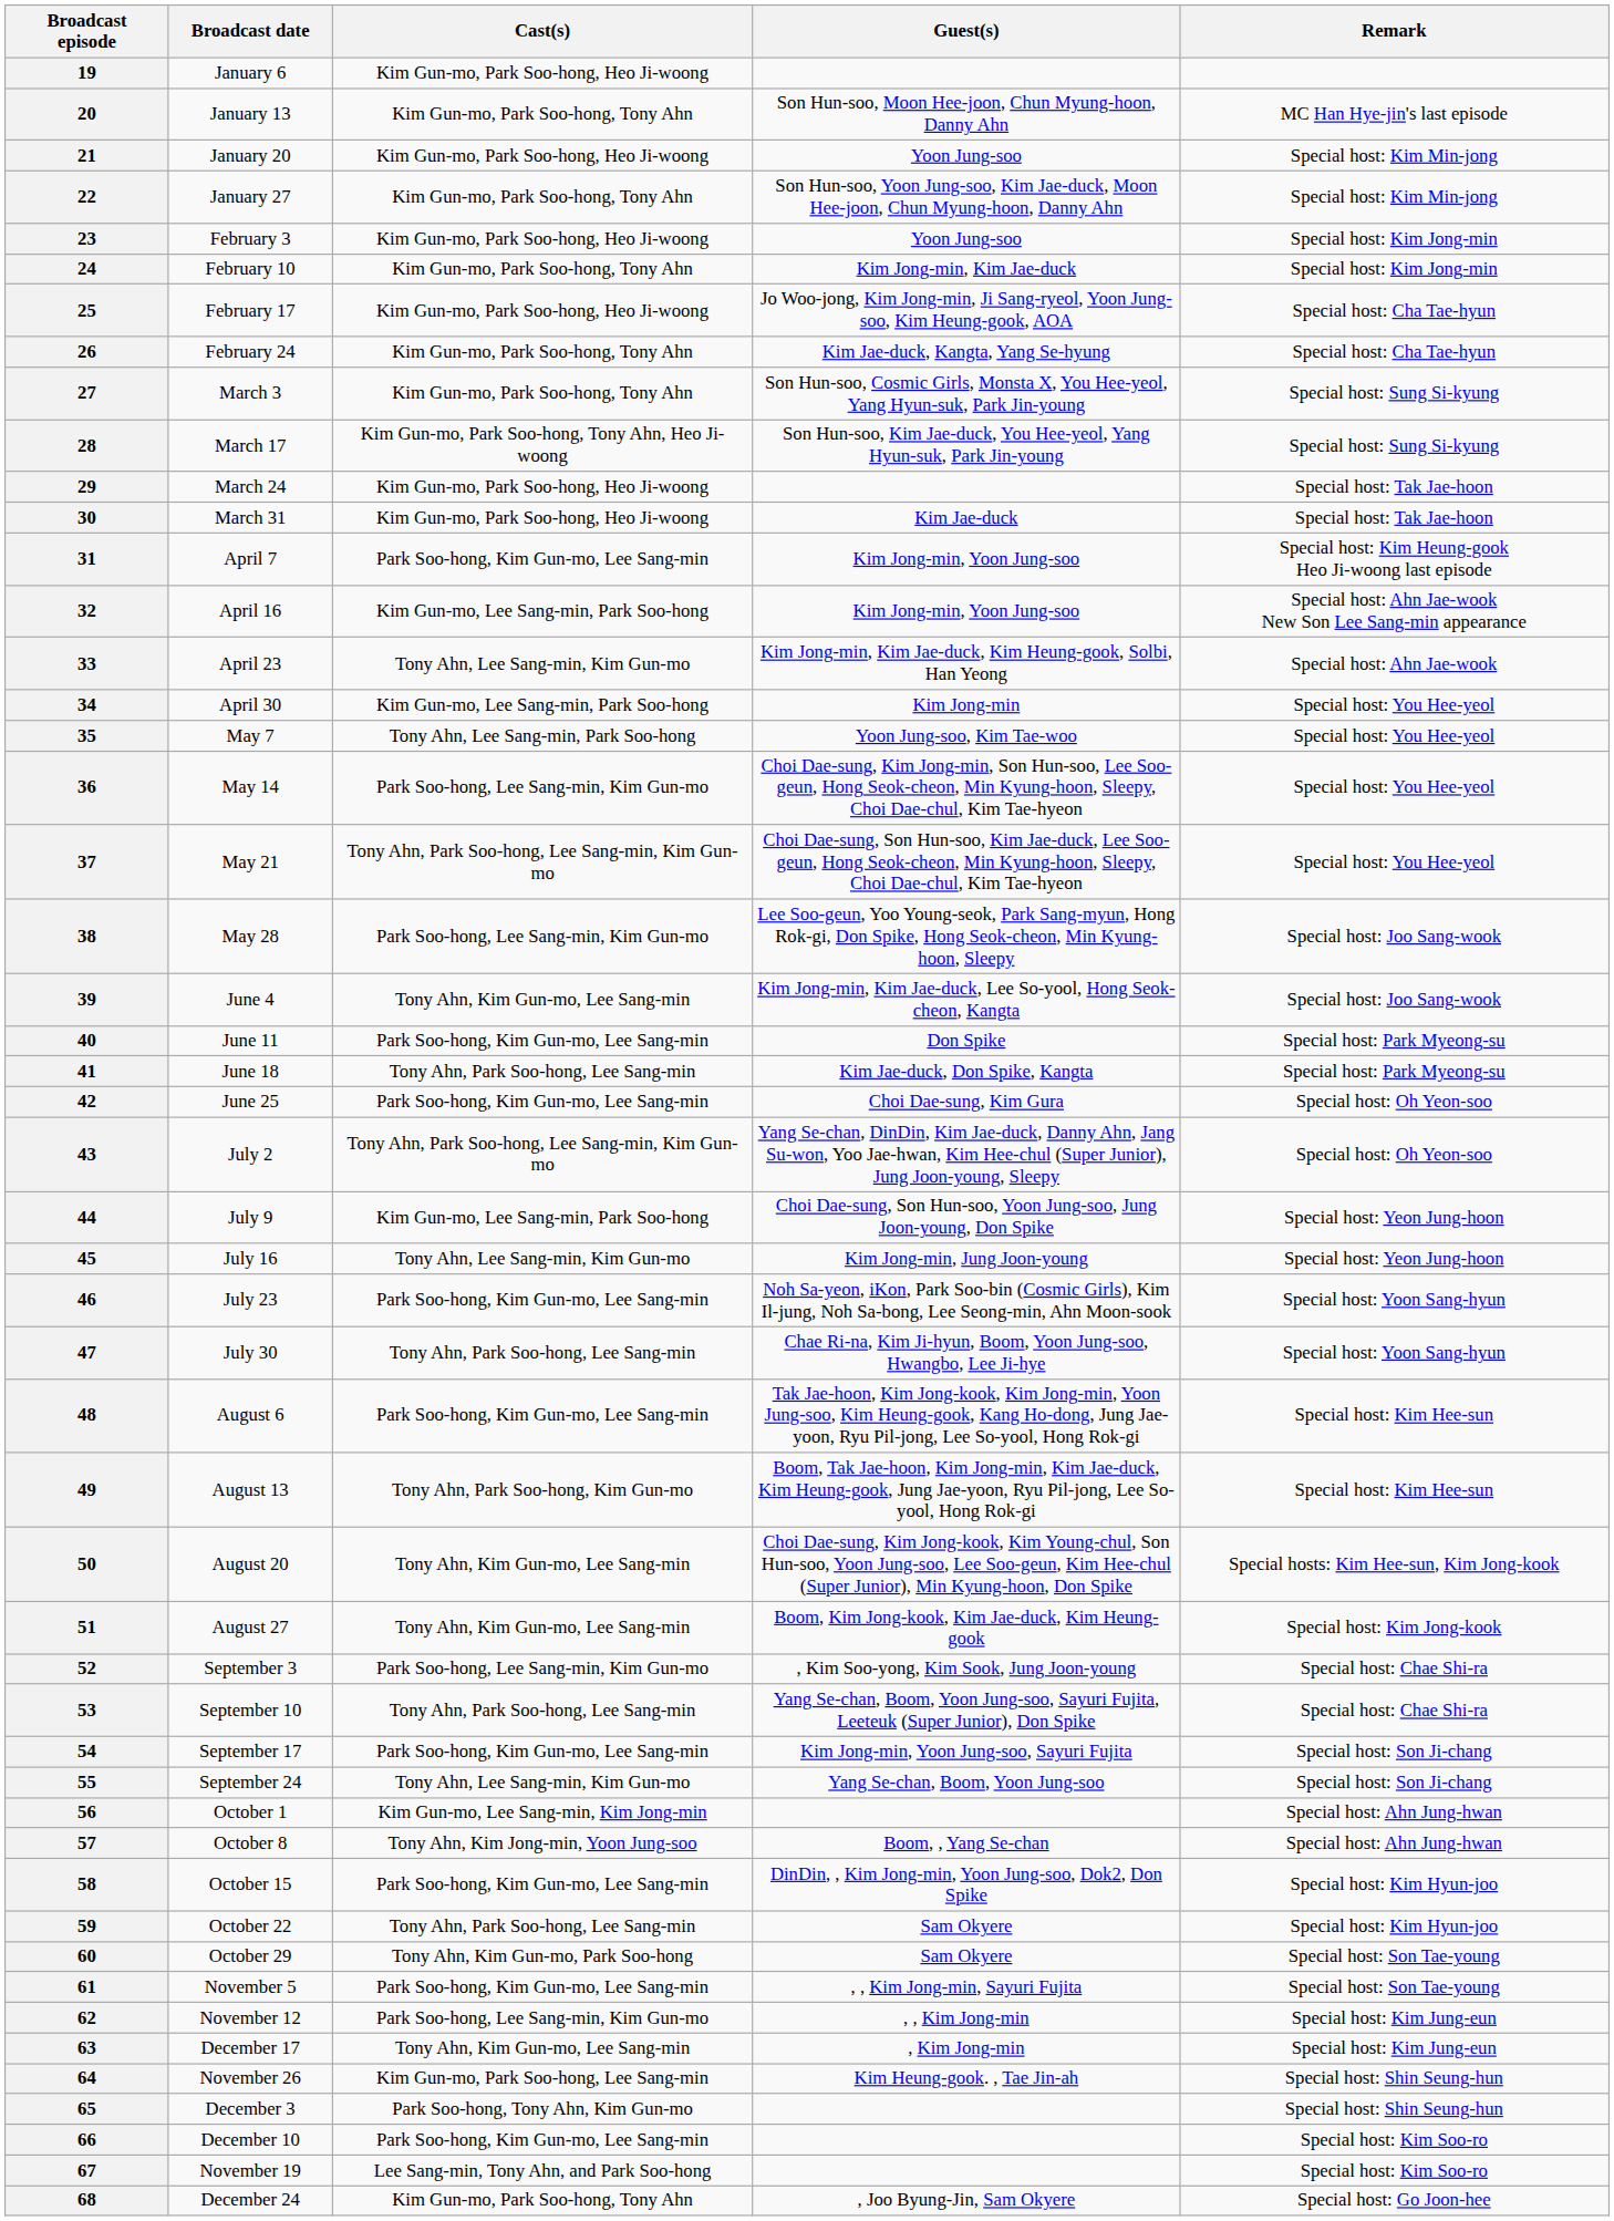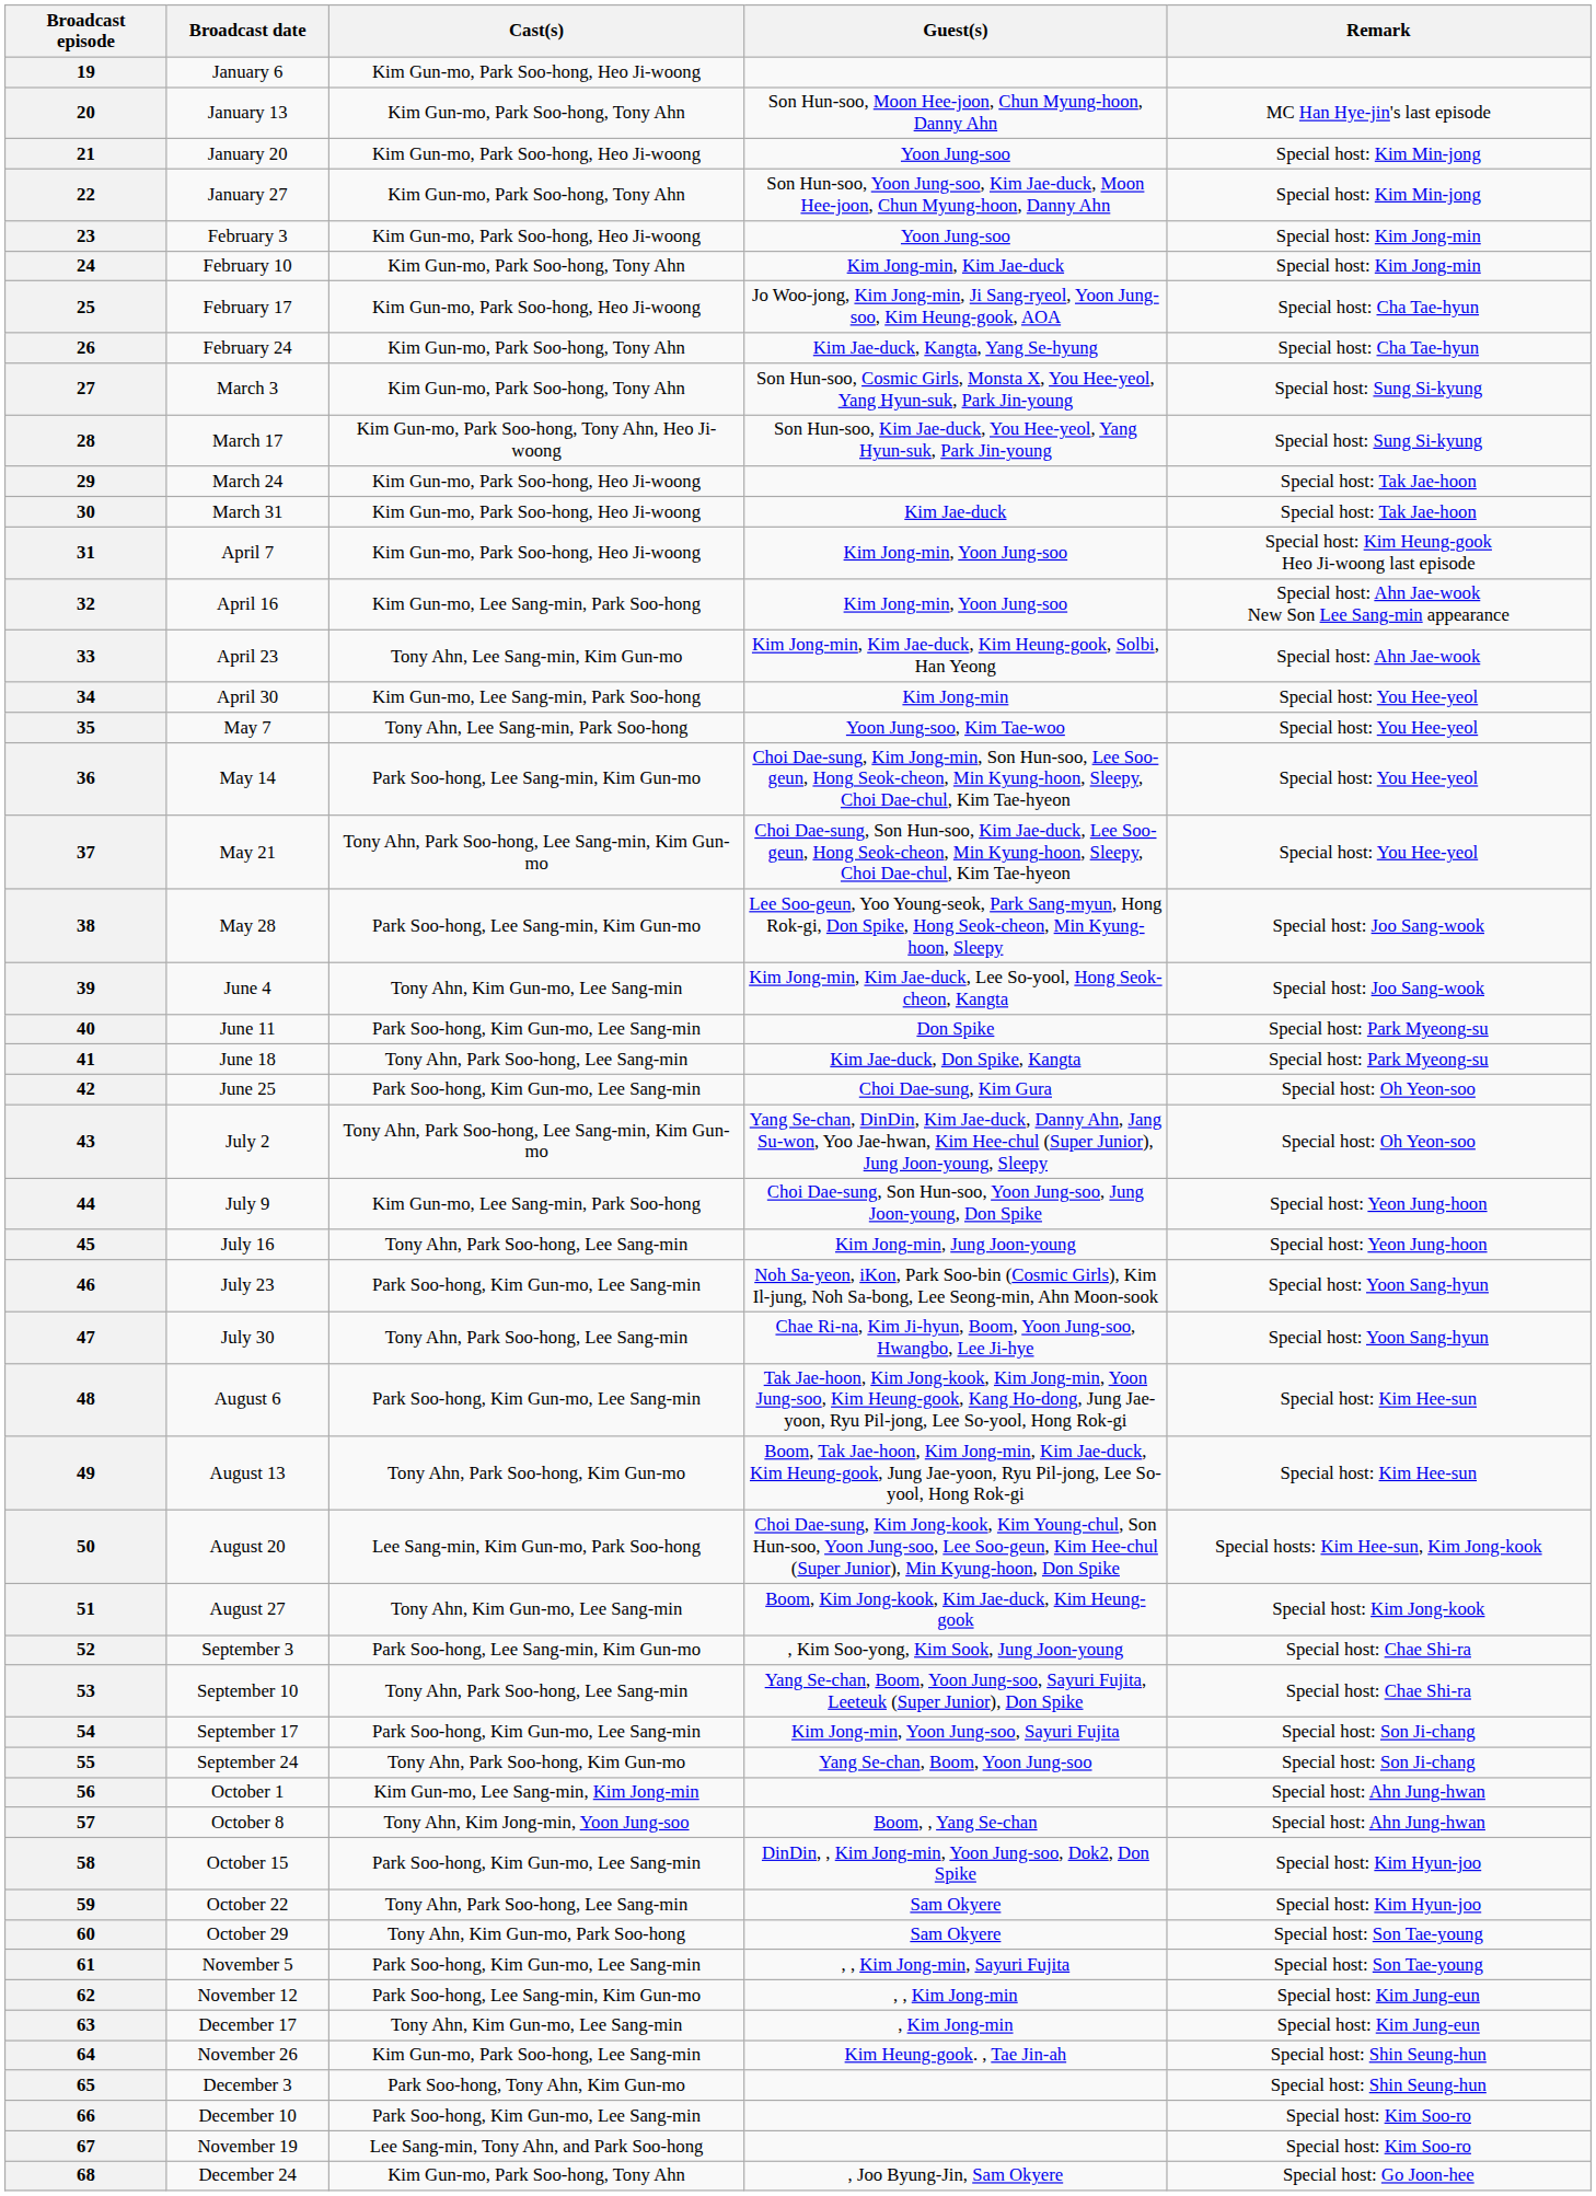31 | Cast(s): Park Soo-hong, Kim Gun-mo, Lee Sang-min -> Kim Gun-mo, Park Soo-hong, Heo Ji-woong
45 | Cast(s): Tony Ahn, Lee Sang-min, Kim Gun-mo -> Tony Ahn, Park Soo-hong, Lee Sang-min
50 | Cast(s): Tony Ahn, Kim Gun-mo, Lee Sang-min -> Lee Sang-min, Kim Gun-mo, Park Soo-hong
55 | Cast(s): Tony Ahn, Lee Sang-min, Kim Gun-mo -> Tony Ahn, Park Soo-hong, Kim Gun-mo
